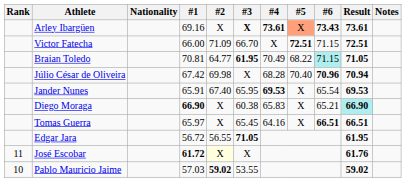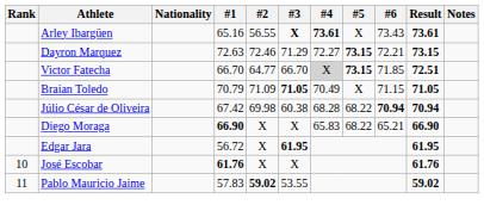Arley Ibargüen | #1: 69.16 -> 65.16
Arley Ibargüen | #2: X -> 56.55
Arley Ibargüen | #5: lightsalmon background -> no background
Arley Ibargüen | #6: bold -> normal
+ row: Dayron Marquez | 72.63 | 72.46 | 71.29 | 72.27 | 73.15 | 72.21 | 73.15
Victor Fatecha | #1: 66.00 -> 66.70
Victor Fatecha | #2: 71.09 -> 64.77
Victor Fatecha | #4: no background -> lightgrey background
Victor Fatecha | #5: 72.51 -> 73.15
Victor Fatecha | #6: 71.15 -> 71.85
Braian Toledo | #1: 70.81 -> 70.79
Braian Toledo | #2: 64.77 -> 71.09
Braian Toledo | #3: 61.95 -> 71.05
Braian Toledo | #5: 68.22 -> X
Braian Toledo | #6: paleturquoise background -> no background
Júlio César de Oliveira | #3: X -> 60.38
Júlio César de Oliveira | #5: 70.40 -> 68.22
Júlio César de Oliveira | #6: 70.96 -> 70.94
- row: Jander Nunes | 65.91 | 67.40 | 65.95 | 69.53 | X | 65.54 | 69.53
Diego Moraga | #3: 60.38 -> X
Diego Moraga | #5: X -> 68.22
Diego Moraga | Result: paleturquoise background -> no background
- row: Tomas Guerra | 65.97 | X | 65.45 | 64.16 | X | 66.51 | 66.51
Edgar Jara | #2: 56.55 -> X
Edgar Jara | #3: 71.05 -> 61.95
José Escobar | Rank: 11 -> 10
José Escobar | #1: 61.72 -> 61.76
José Escobar | #2: lightyellow background -> no background
Pablo Mauricio Jaime | Rank: 10 -> 11
Pablo Mauricio Jaime | #1: 57.03 -> 57.83
